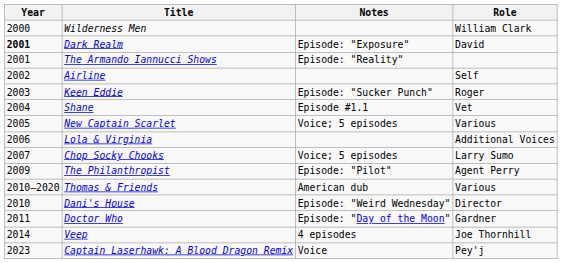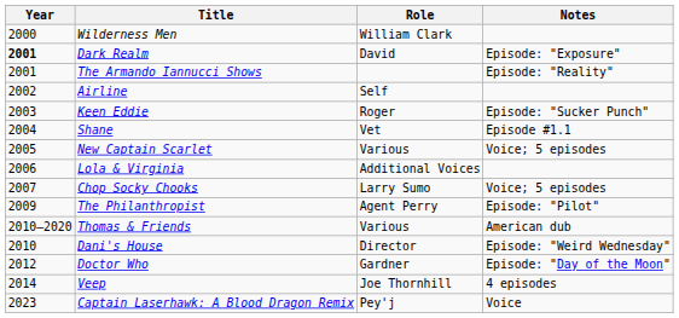columns swapped: Role <-> Notes
Doctor Who | Year: 2011 -> 2012
